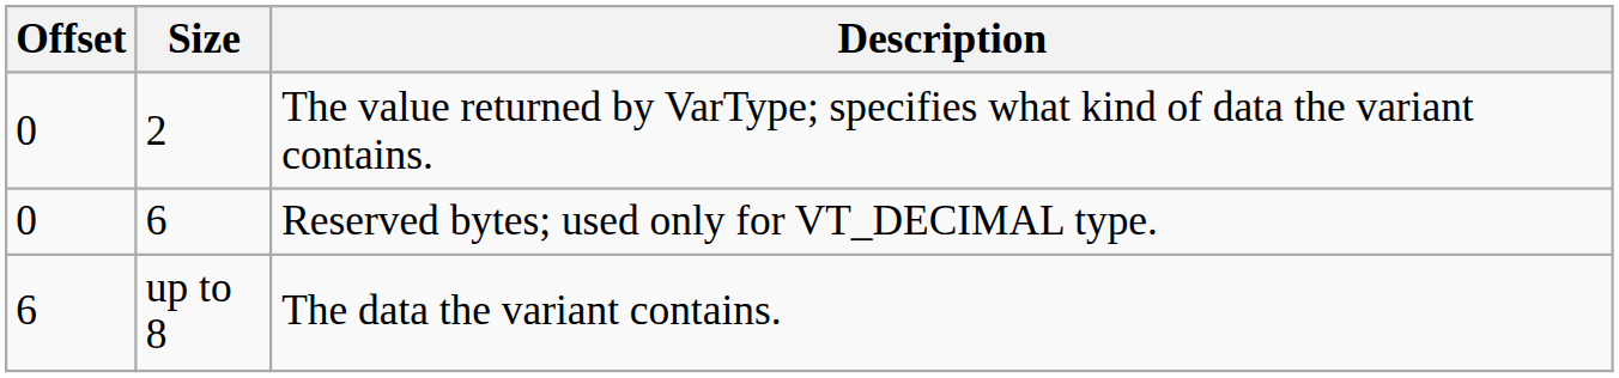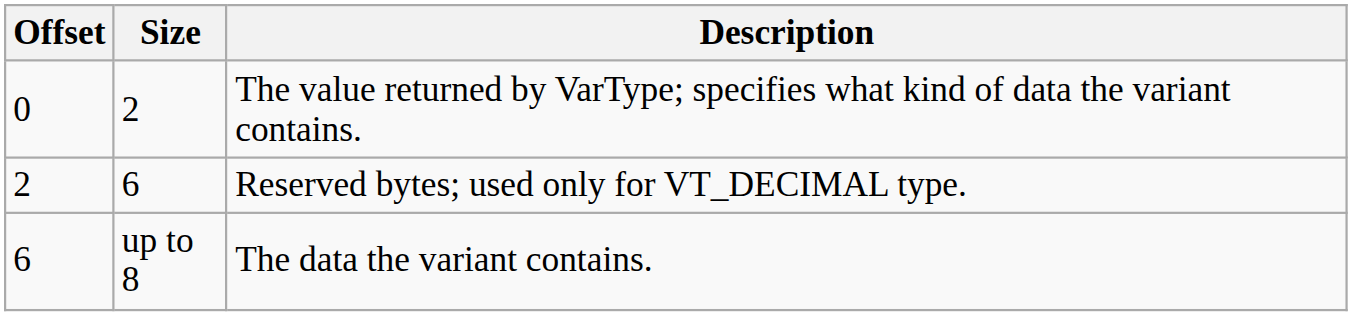Reserved bytes; used only for VT_DECIMAL type. | Offset: 0 -> 2
